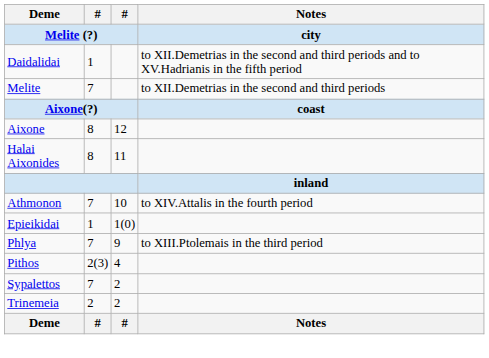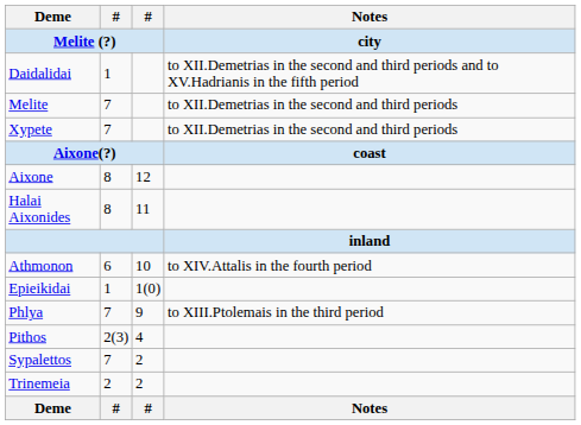+ row: Xypete | 7 | to XII.Demetrias in the second and third periods
Athmonon | column 2: 7 -> 6
